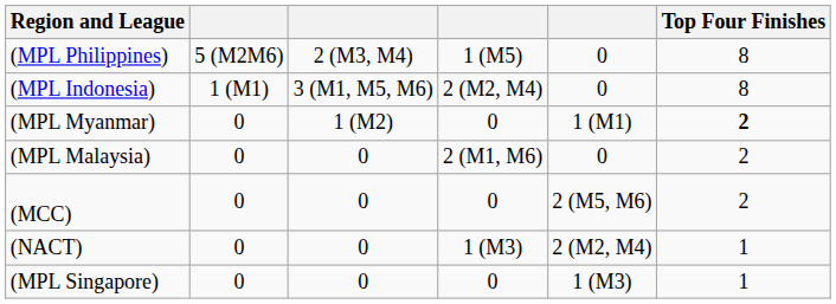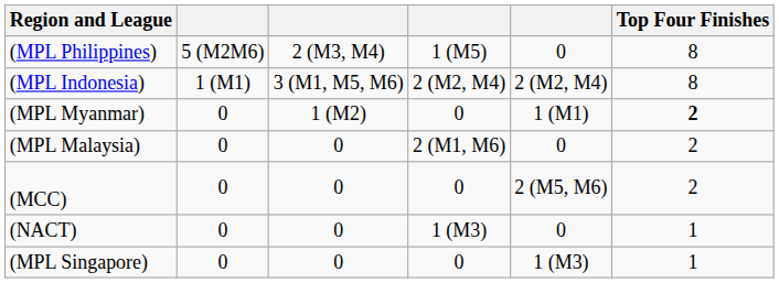(MPL Indonesia) | column 5: 0 -> 2 (M2, M4)
(NACT) | column 5: 2 (M2, M4) -> 0
